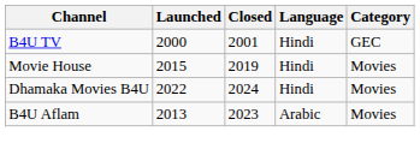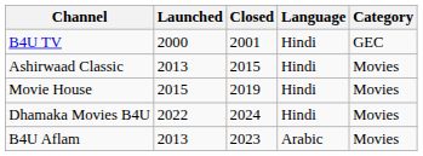+ row: Ashirwaad Classic | 2013 | 2015 | Hindi | Movies
